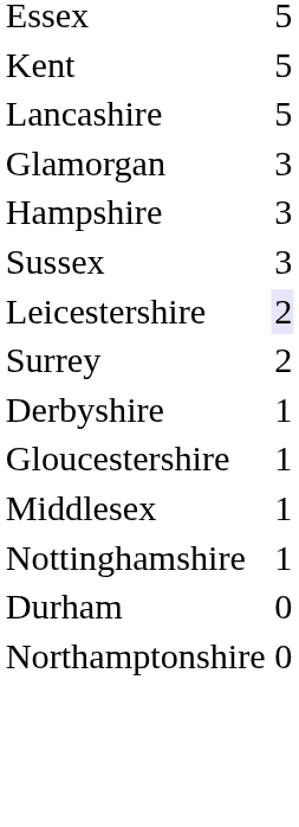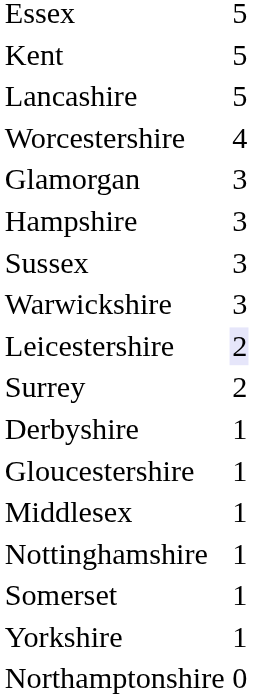+ row: Worcestershire | 4
+ row: Warwickshire | 3
+ row: Somerset | 1
+ row: Yorkshire | 1
- row: Durham | 0
